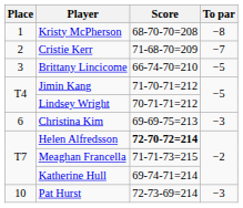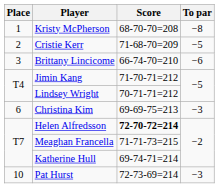Cristie Kerr | To par: −7 -> −5
Brittany Lincicome | To par: −5 -> −6
